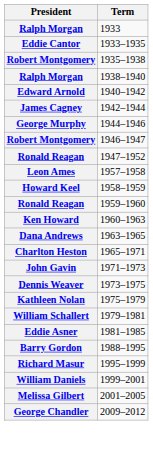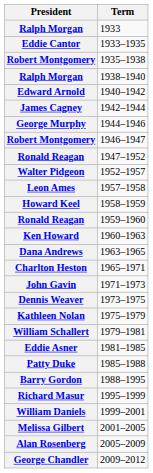+ row: Walter Pidgeon | 1952–1957
+ row: Patty Duke | 1985–1988
+ row: Alan Rosenberg | 2005–2009
